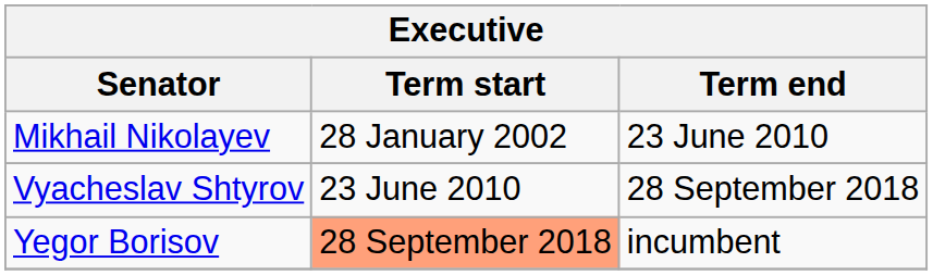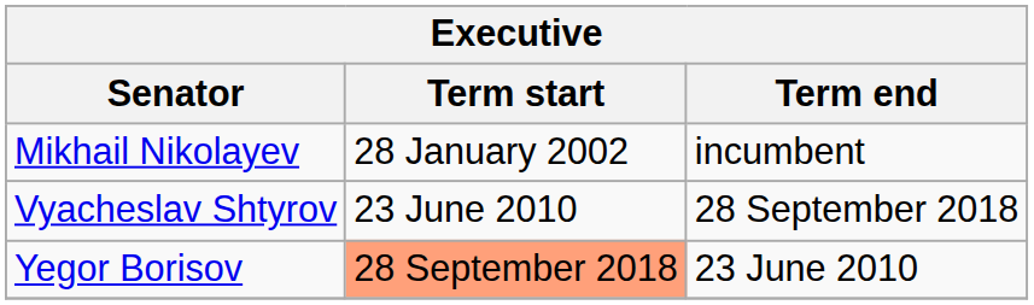Mikhail Nikolayev | Term end: 23 June 2010 -> incumbent
Yegor Borisov | Term end: incumbent -> 23 June 2010
